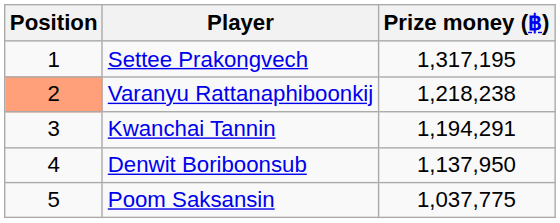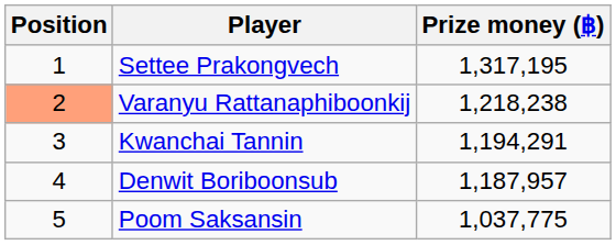Denwit Boriboonsub | Prize money (฿): 1,137,950 -> 1,187,957
